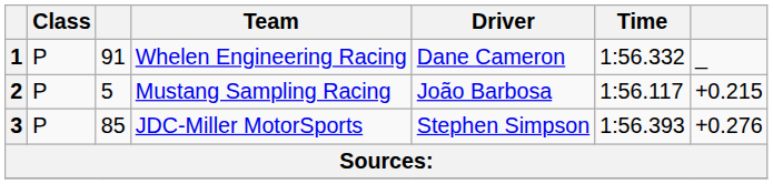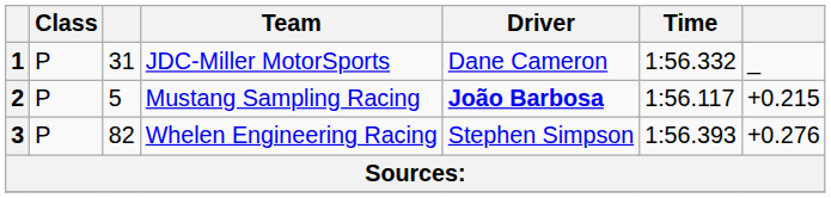1 | column 3: 91 -> 31
1 | Team: Whelen Engineering Racing -> JDC-Miller MotorSports
2 | Driver: normal -> bold
3 | column 3: 85 -> 82
3 | Team: JDC-Miller MotorSports -> Whelen Engineering Racing
